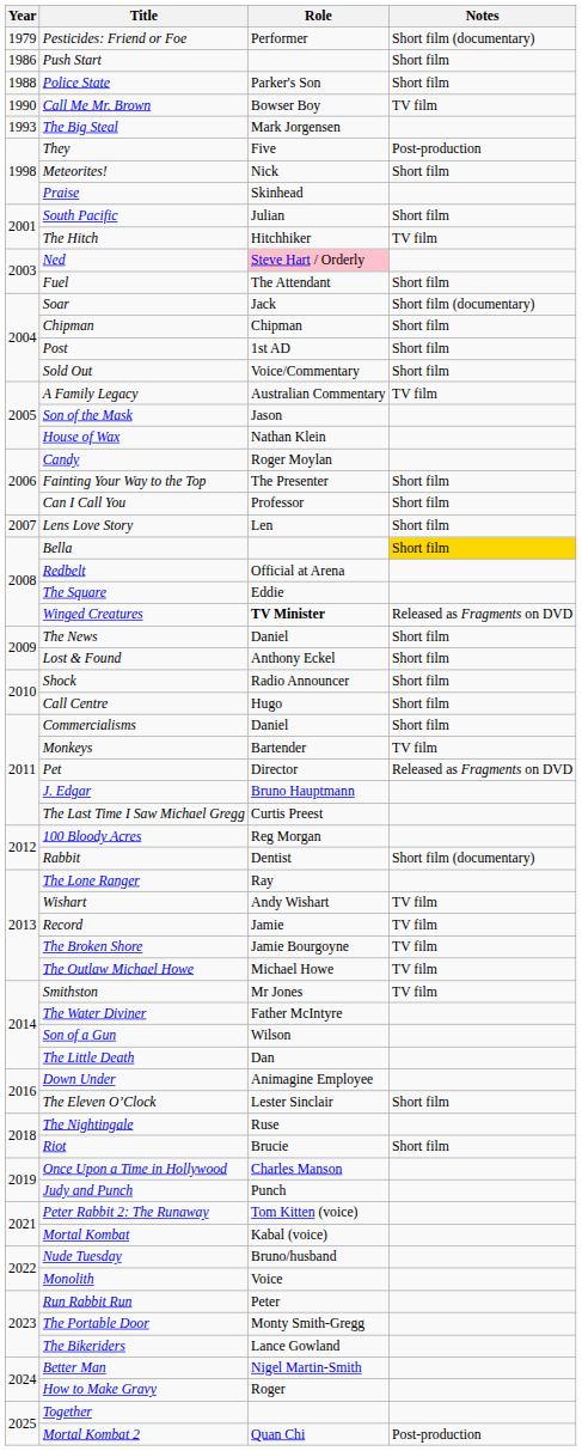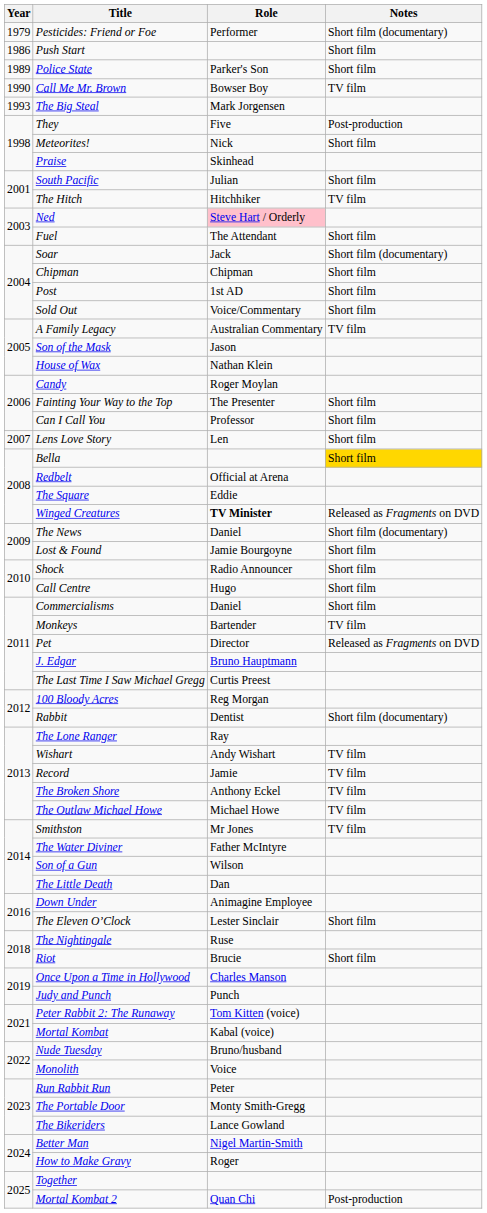Police State | Year: 1988 -> 1989
The News | Notes: Short film -> Short film (documentary)
Lost & Found | Role: Anthony Eckel -> Jamie Bourgoyne
The Broken Shore | Role: Jamie Bourgoyne -> Anthony Eckel
